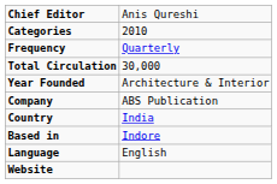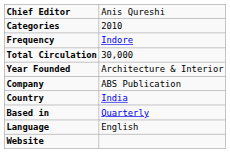Frequency | column 2: Quarterly -> Indore
Based in | column 2: Indore -> Quarterly
